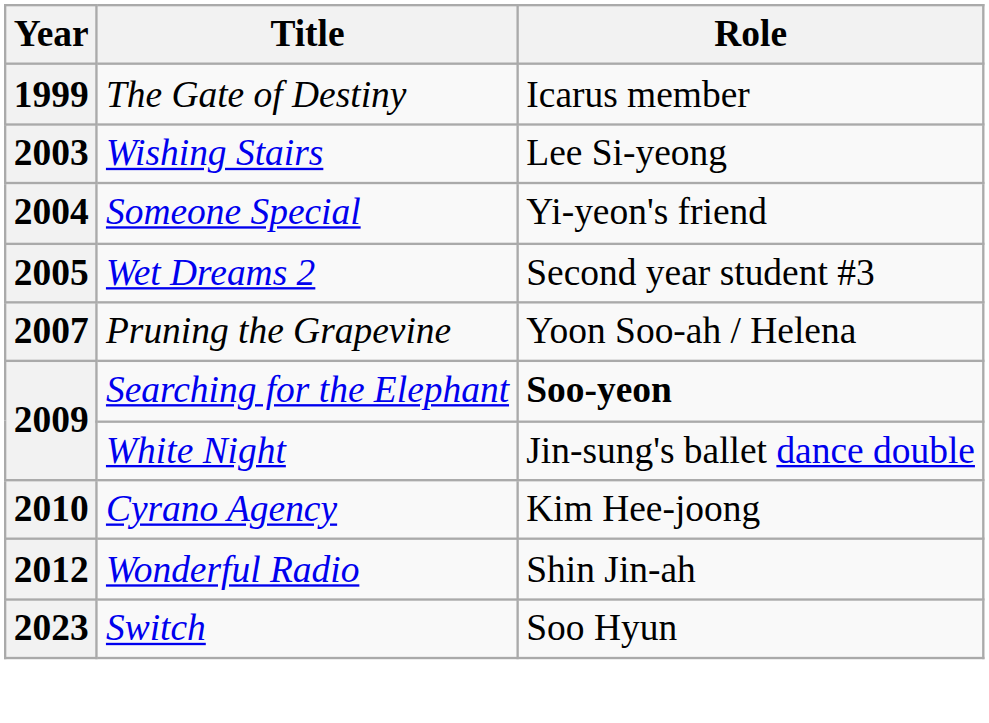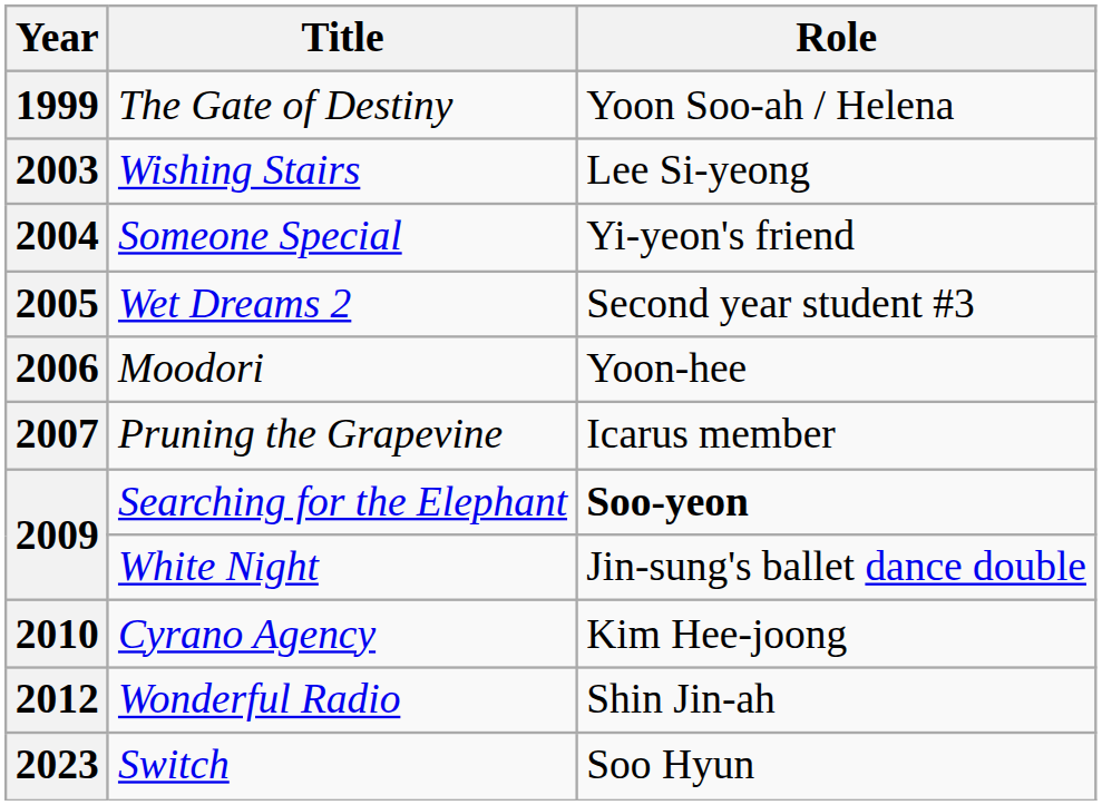1999 | Role: Icarus member -> Yoon Soo-ah / Helena
+ row: 2006 | Moodori | Yoon-hee
2007 | Role: Yoon Soo-ah / Helena -> Icarus member
